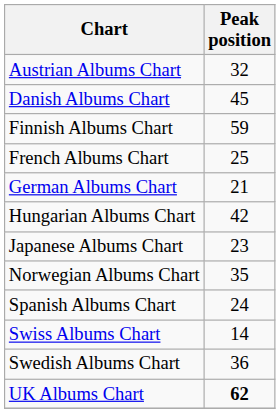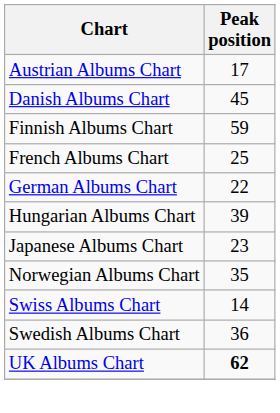Austrian Albums Chart | Peak position: 32 -> 17
German Albums Chart | Peak position: 21 -> 22
Hungarian Albums Chart | Peak position: 42 -> 39
- row: Spanish Albums Chart | 24
